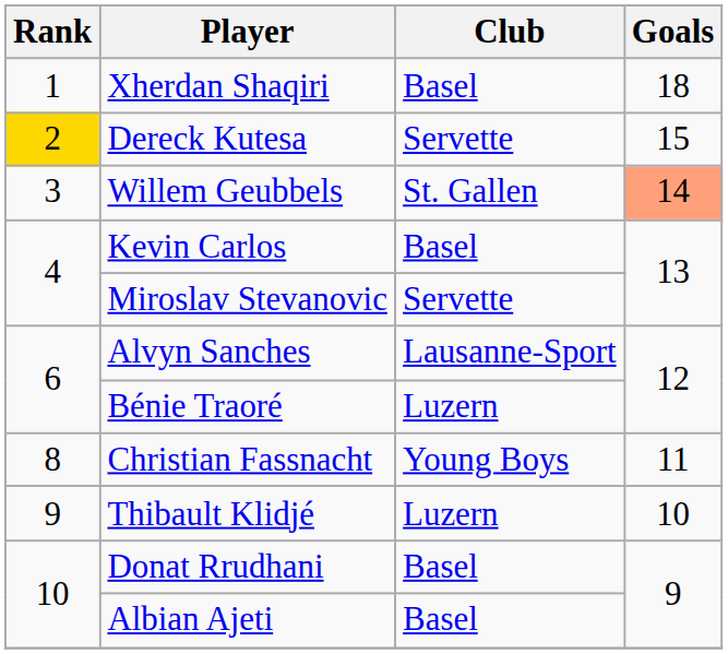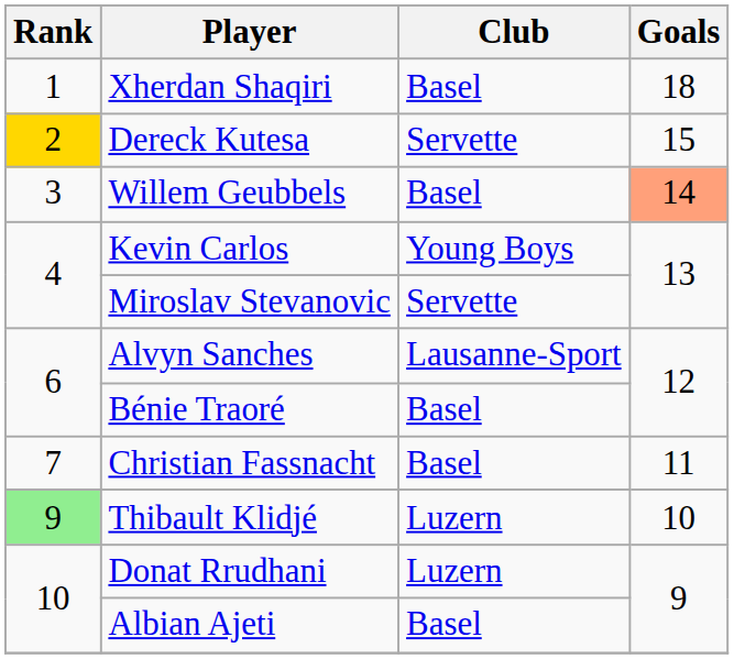Willem Geubbels | Club: St. Gallen -> Basel
Kevin Carlos | Club: Basel -> Young Boys
Bénie Traoré | Club: Luzern -> Basel
Christian Fassnacht | Rank: 8 -> 7
Christian Fassnacht | Club: Young Boys -> Basel
Thibault Klidjé | Rank: no background -> lightgreen background
Donat Rrudhani | Club: Basel -> Luzern
